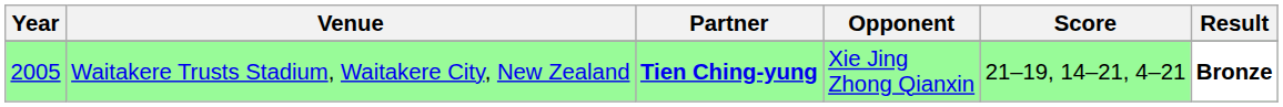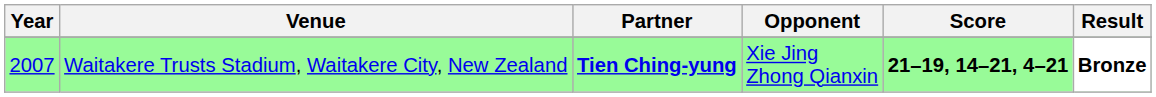Waitakere Trusts Stadium, Waitakere City, New Zealand | Year: 2005 -> 2007
Waitakere Trusts Stadium, Waitakere City, New Zealand | Score: normal -> bold
